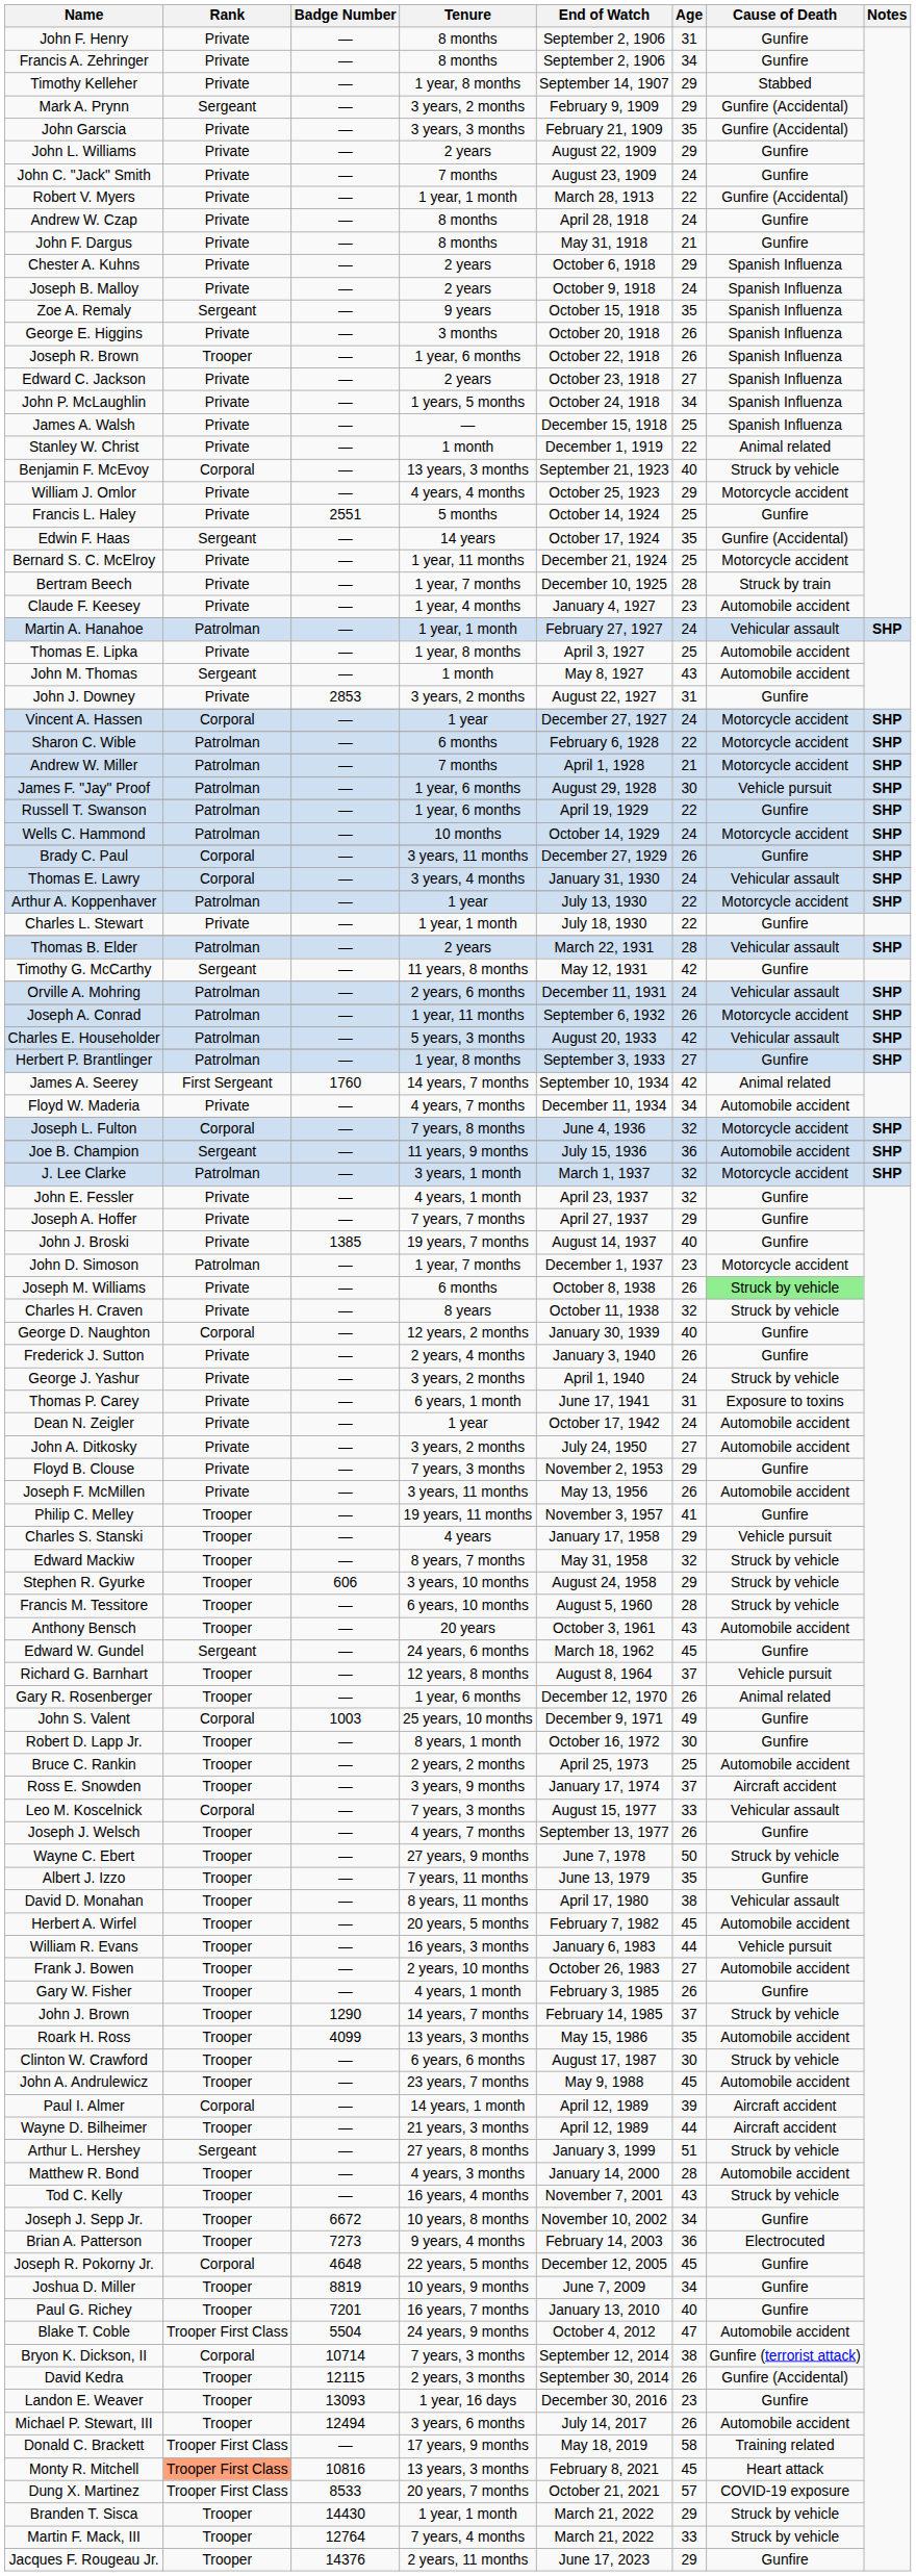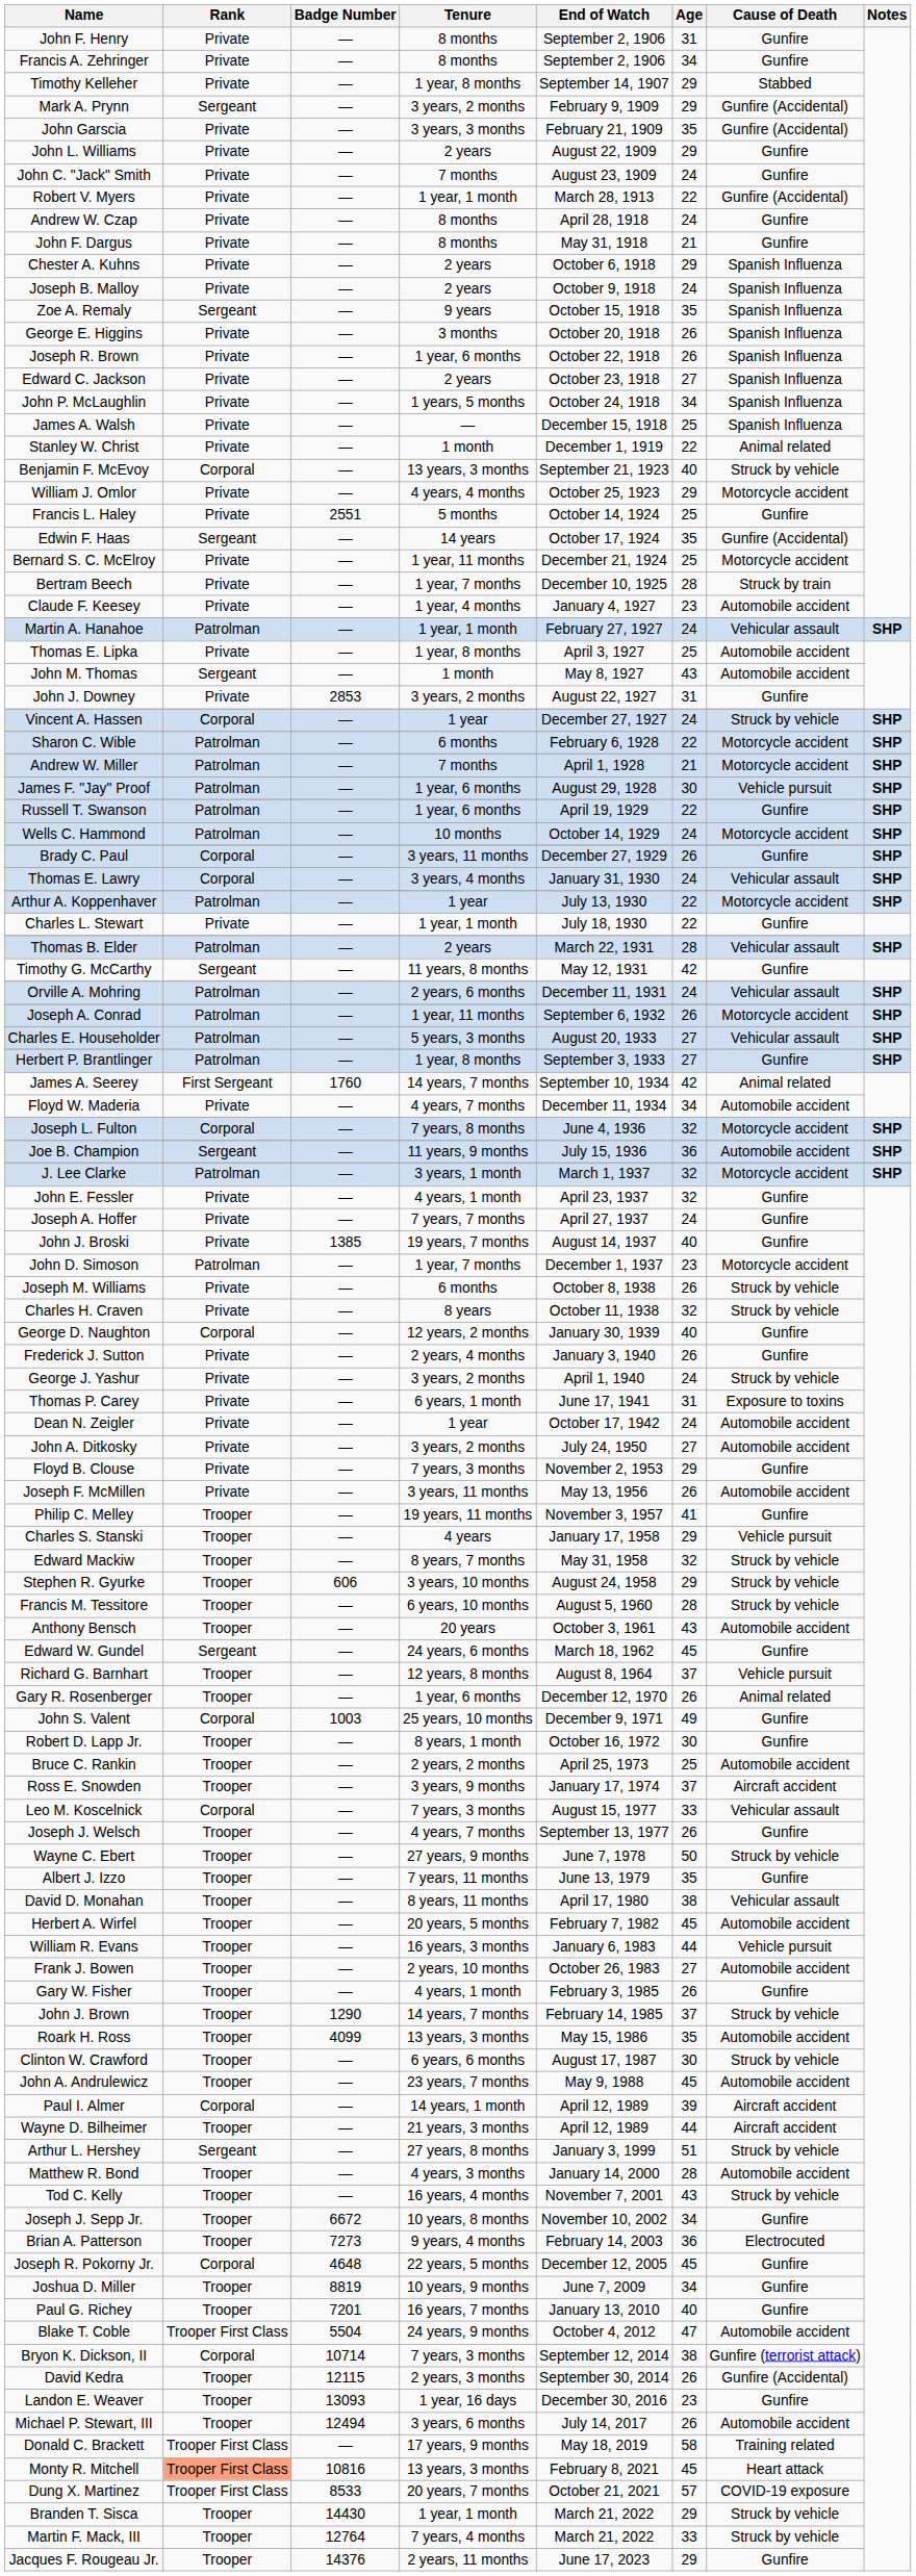Joseph R. Brown | Rank: Trooper -> Private
Vincent A. Hassen | Cause of Death: Motorcycle accident -> Struck by vehicle
Charles E. Householder | Age: 42 -> 27
Joseph A. Hoffer | Age: 29 -> 24
Joseph M. Williams | Cause of Death: lightgreen background -> no background
